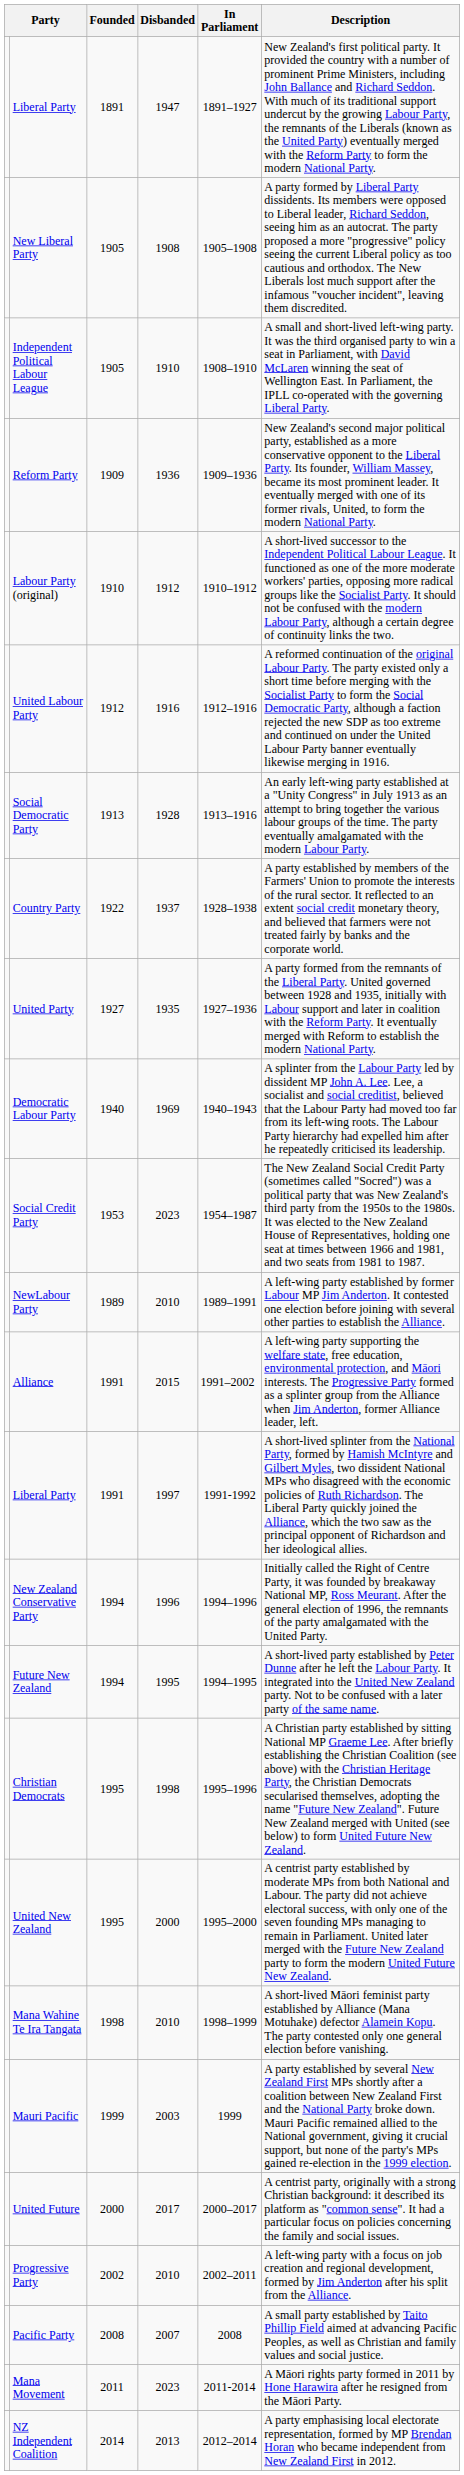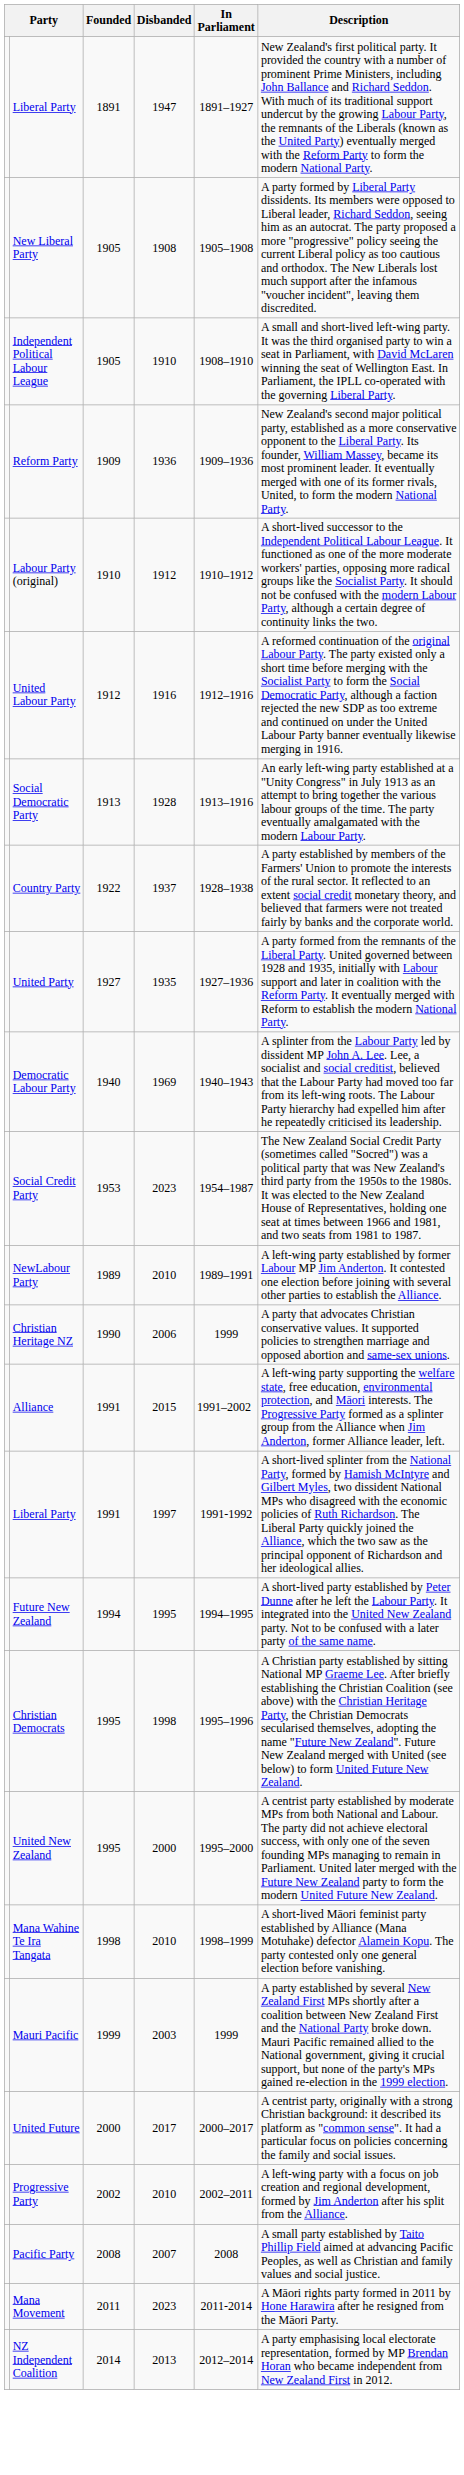+ row: Christian Heritage NZ | 1990 | 2006 | 1999 | A party that advocates Christian conservative values. It supported policies to strengthen marriage and opposed abortion and same-sex unions.
- row: New Zealand Conservative Party | 1994 | 1996 | 1994–1996 | Initially called the Right of Centre Party, it was founded by breakaway National MP, Ross Meurant. After the general election of 1996, the remnants of the party amalgamated with the United Party.
